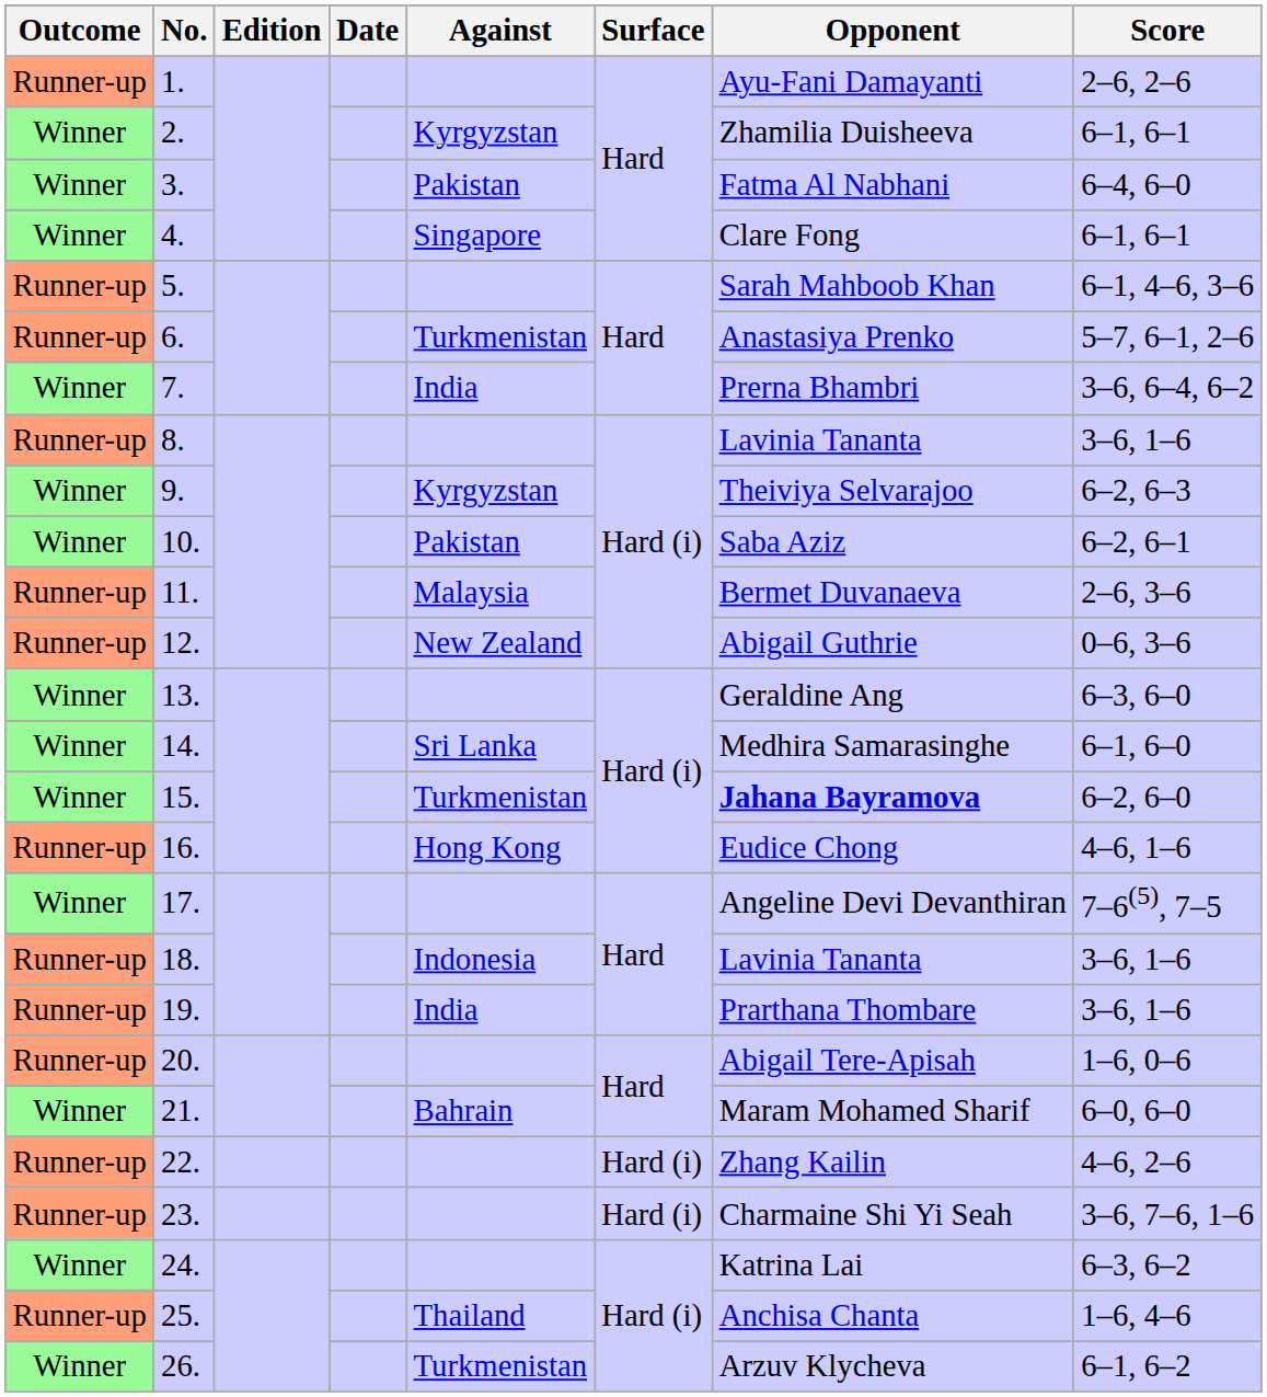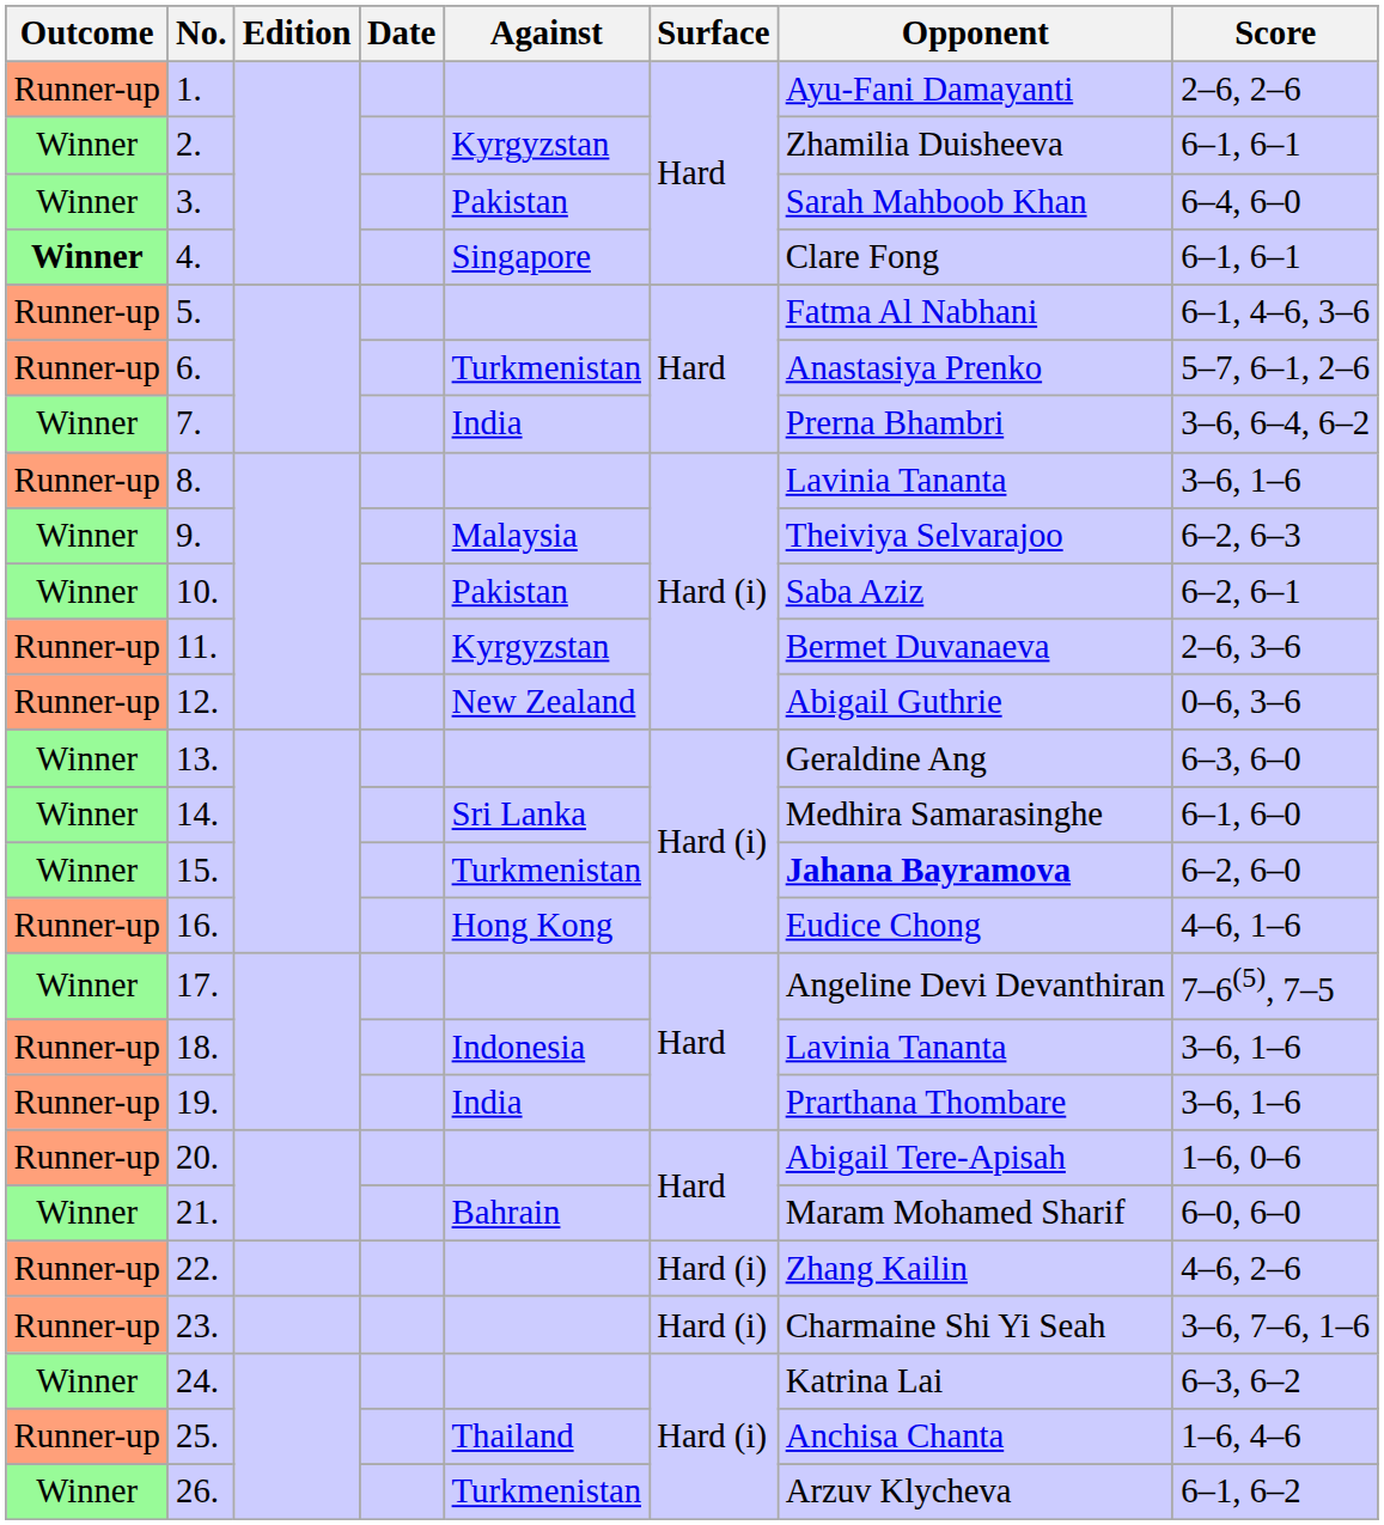3. | Opponent: Fatma Al Nabhani -> Sarah Mahboob Khan
4. | Outcome: normal -> bold
5. | Opponent: Sarah Mahboob Khan -> Fatma Al Nabhani
9. | Against: Kyrgyzstan -> Malaysia
11. | Against: Malaysia -> Kyrgyzstan
